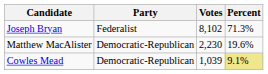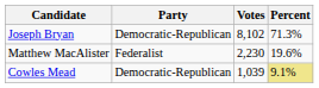Joseph Bryan | Party: Federalist -> Democratic-Republican
Matthew MacAlister | Party: Democratic-Republican -> Federalist
